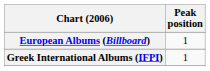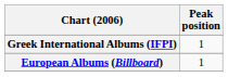rows swapped: European Albums (Billboard) <-> Greek International Albums (IFPI)
